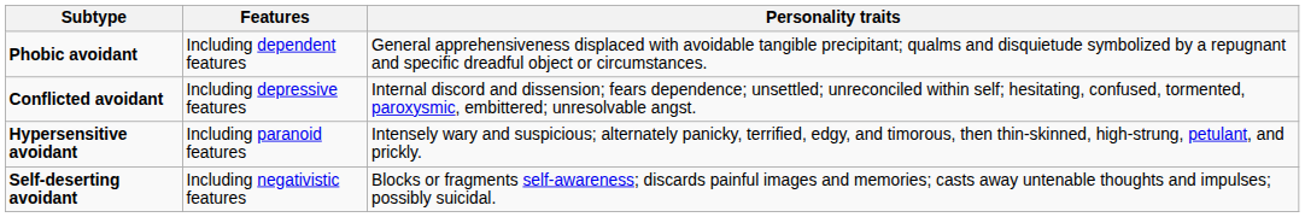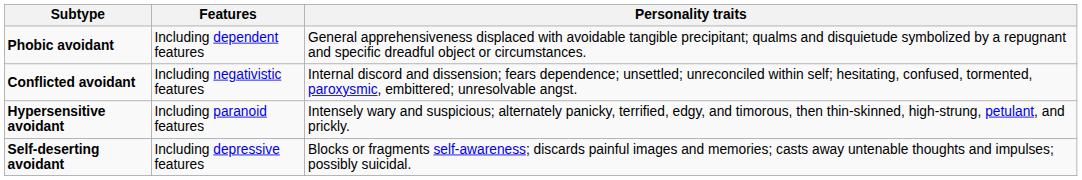Conflicted avoidant | Features: Including depressive features -> Including negativistic features
Self-deserting avoidant | Features: Including negativistic features -> Including depressive features
